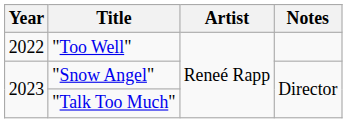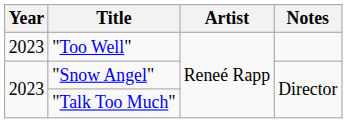"Too Well" | Year: 2022 -> 2023
